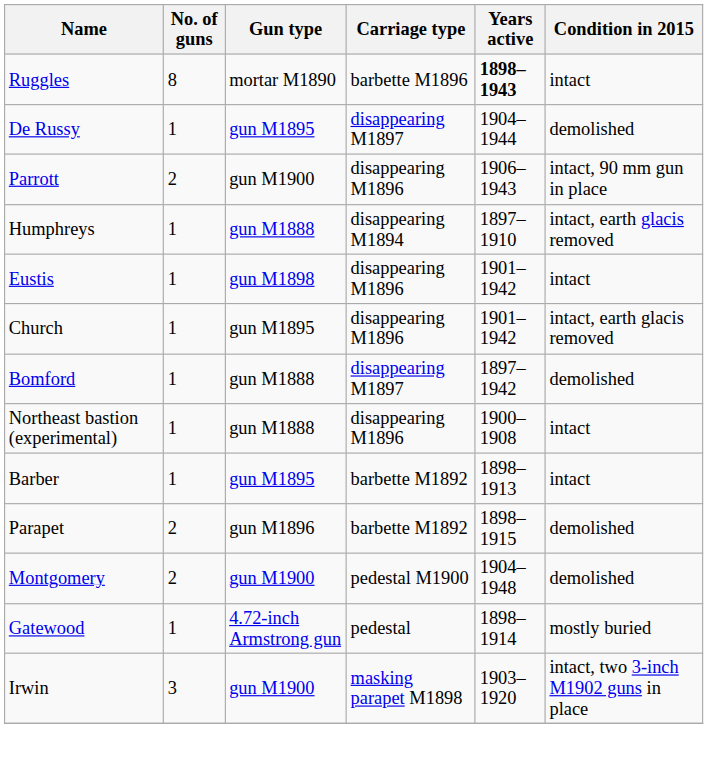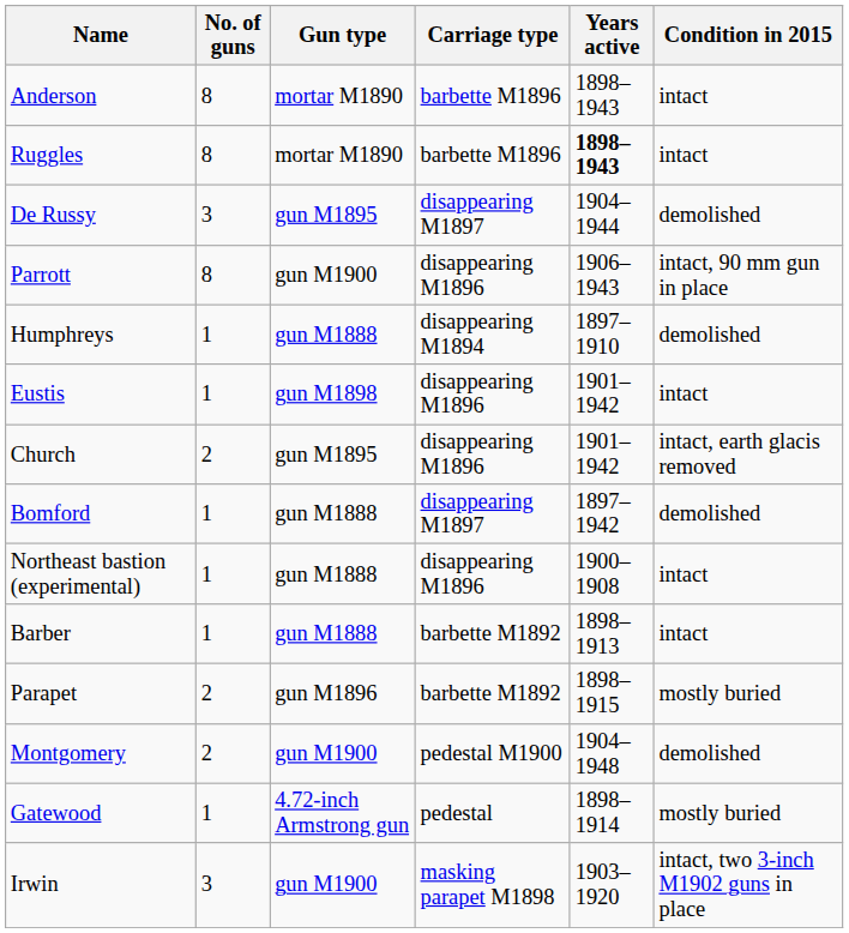+ row: Anderson | 8 | mortar M1890 | barbette M1896 | 1898–1943 | intact
De Russy | No. of guns: 1 -> 3
Parrott | No. of guns: 2 -> 8
Humphreys | Condition in 2015: intact, earth glacis removed -> demolished
Church | No. of guns: 1 -> 2
Barber | Gun type: gun M1895 -> gun M1888
Parapet | Condition in 2015: demolished -> mostly buried
